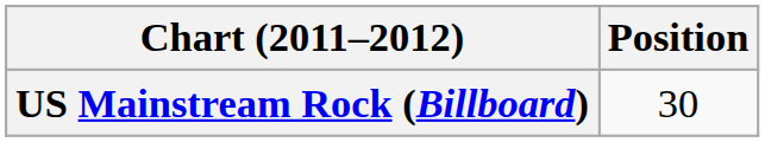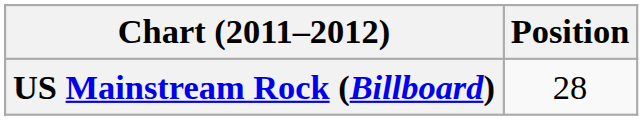US Mainstream Rock (Billboard) | Position: 30 -> 28
